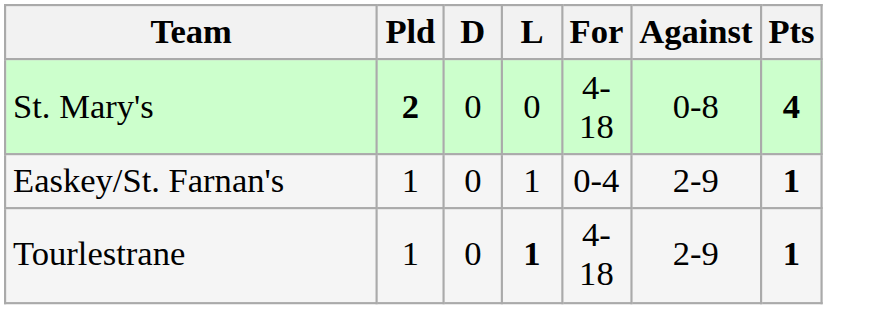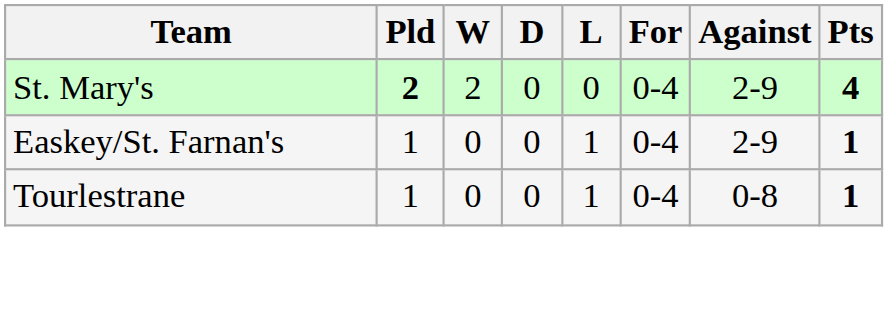+ column: W | 2 | 0 | 0
St. Mary's | For: 4-18 -> 0-4
St. Mary's | Against: 0-8 -> 2-9
Tourlestrane | L: bold -> normal
Tourlestrane | For: 4-18 -> 0-4
Tourlestrane | Against: 2-9 -> 0-8
